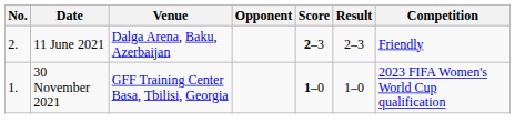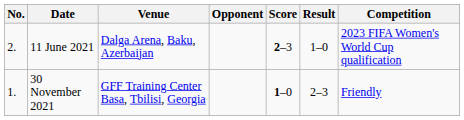11 June 2021 | Result: 2–3 -> 1–0
11 June 2021 | Competition: Friendly -> 2023 FIFA Women's World Cup qualification
30 November 2021 | Result: 1–0 -> 2–3
30 November 2021 | Competition: 2023 FIFA Women's World Cup qualification -> Friendly
